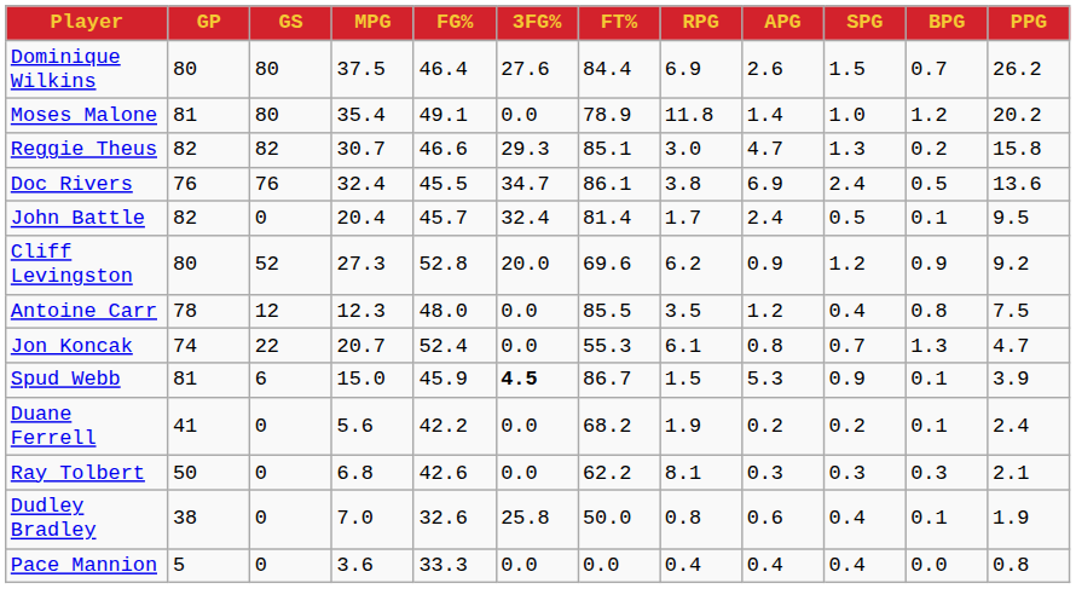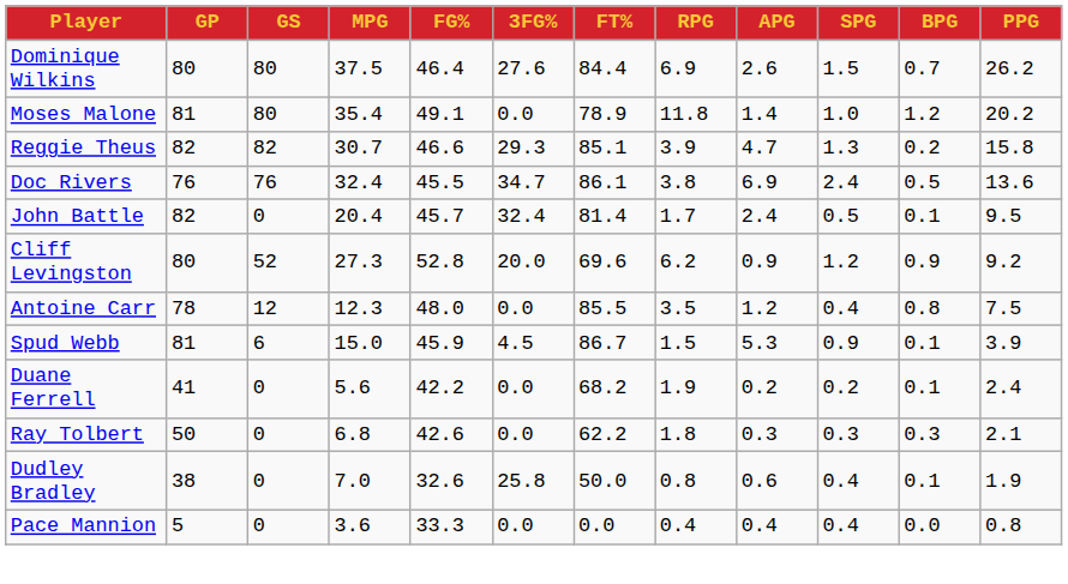Reggie Theus | RPG: 3.0 -> 3.9
- row: Jon Koncak | 74 | 22 | 20.7 | 52.4 | 0.0 | 55.3 | 6.1 | 0.8 | 0.7 | 1.3 | 4.7
Spud Webb | 3FG%: bold -> normal
Ray Tolbert | RPG: 8.1 -> 1.8
